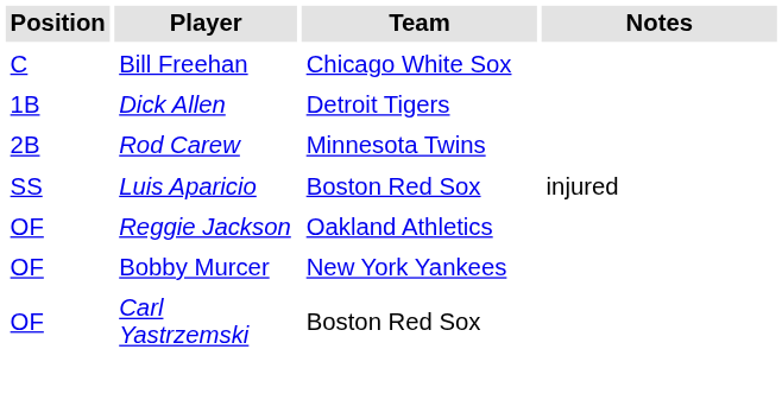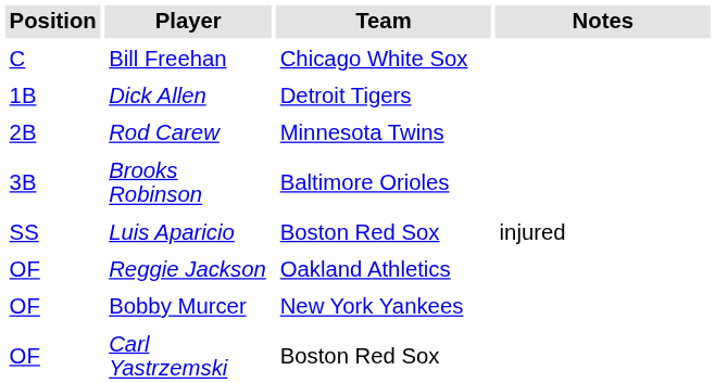+ row: 3B | Brooks Robinson | Baltimore Orioles
